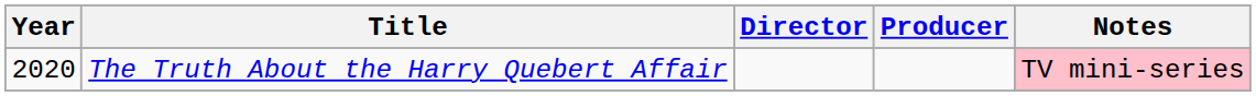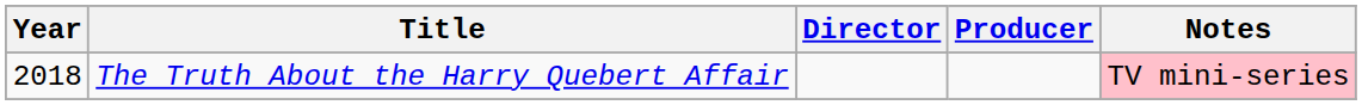The Truth About the Harry Quebert Affair | Year: 2020 -> 2018
